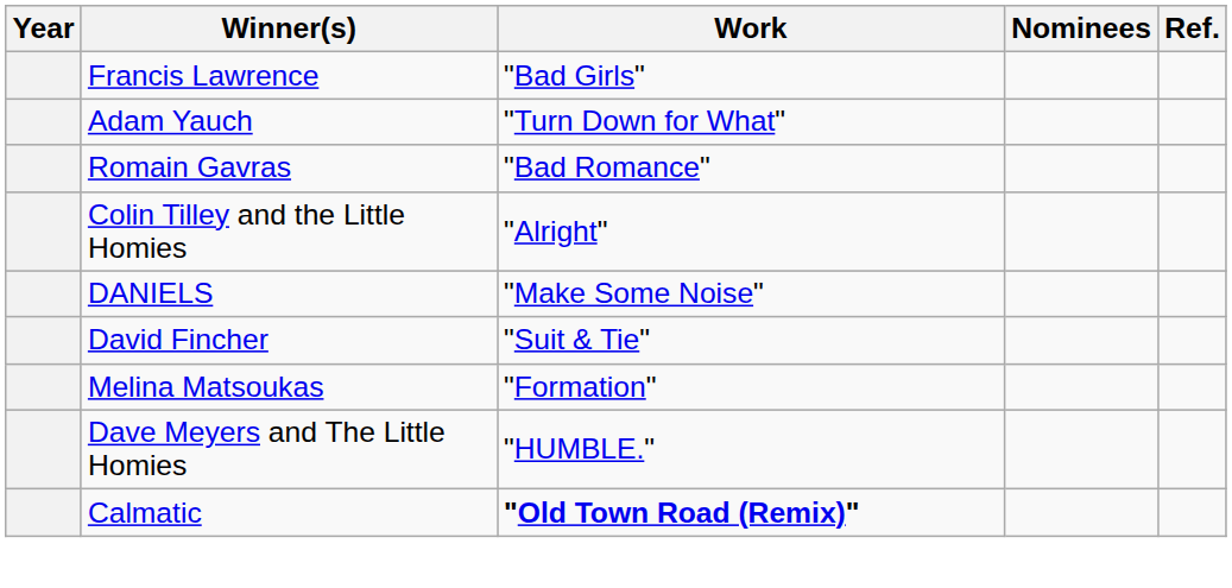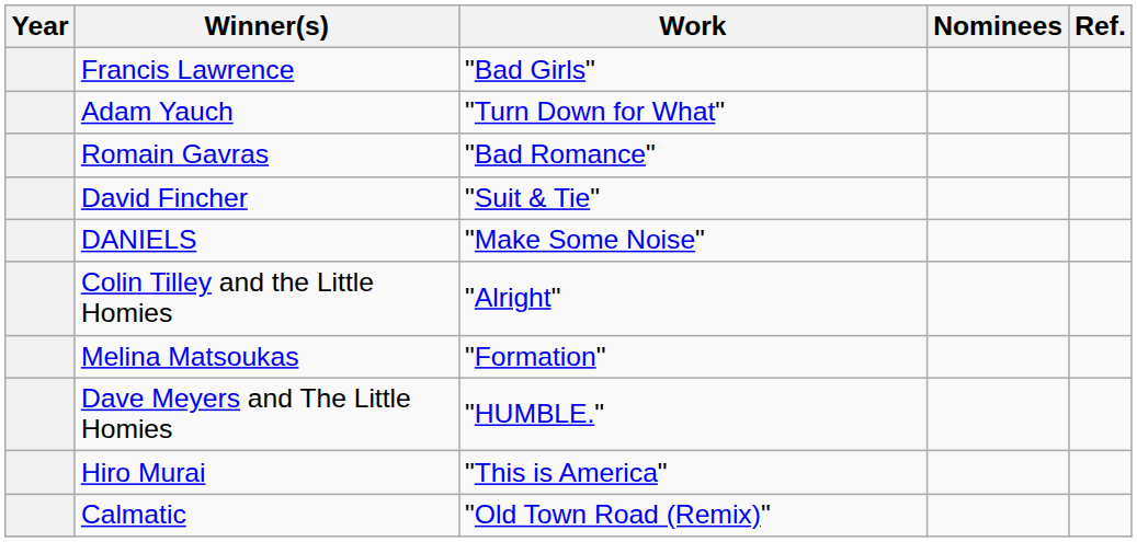rows swapped: David Fincher <-> Colin Tilley and the Little Homies
+ row: Hiro Murai | "This is America"
Calmatic | Work: bold -> normal
